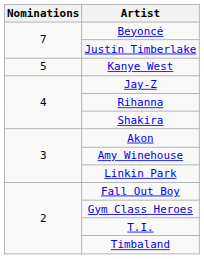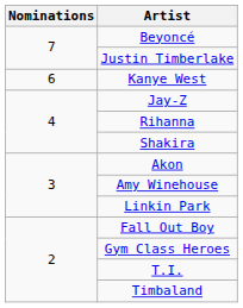Kanye West | Nominations: 5 -> 6
